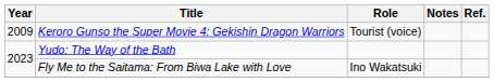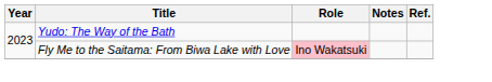- row: 2009 | Keroro Gunso the Super Movie 4: Gekishin Dragon Warriors | Tourist (voice)
Fly Me to the Saitama: From Biwa Lake with Love | Role: no background -> pink background
